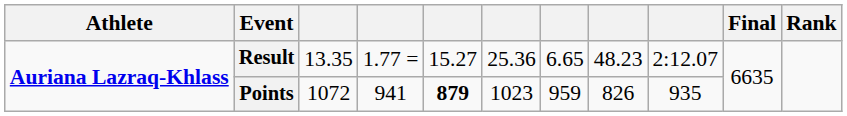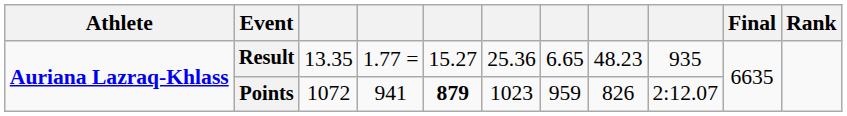Result | column 9: 2:12.07 -> 935
Points | column 9: 935 -> 2:12.07
